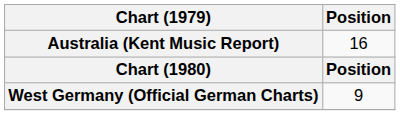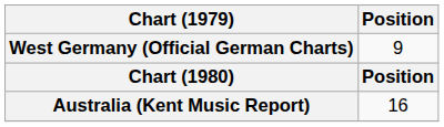rows swapped: West Germany (Official German Charts) <-> Australia (Kent Music Report)
